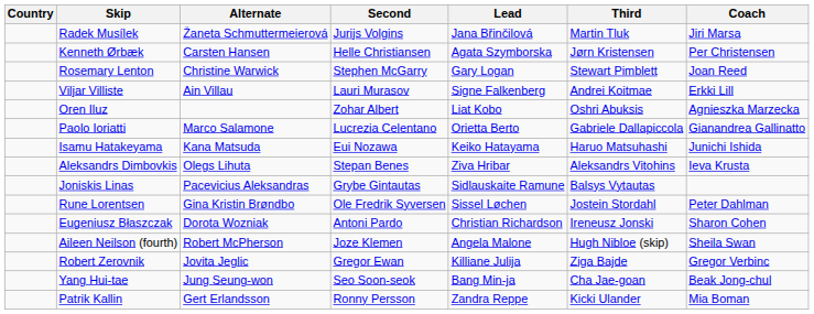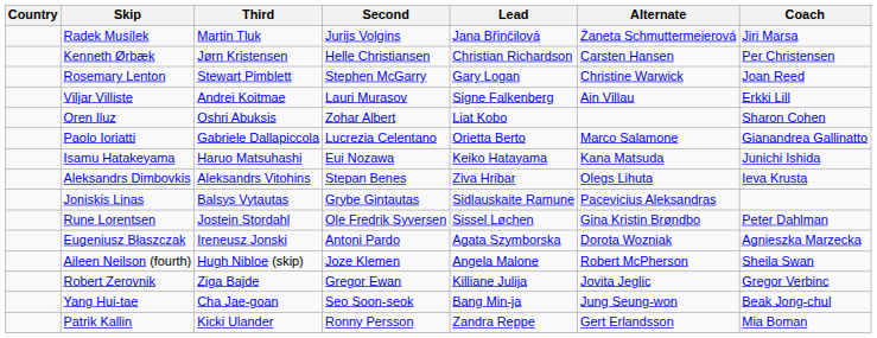columns swapped: Third <-> Alternate
Kenneth Ørbæk | Lead: Agata Szymborska -> Christian Richardson
Oren Iluz | Coach: Agnieszka Marzecka -> Sharon Cohen
Eugeniusz Błaszczak | Lead: Christian Richardson -> Agata Szymborska
Eugeniusz Błaszczak | Coach: Sharon Cohen -> Agnieszka Marzecka
